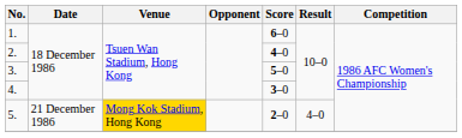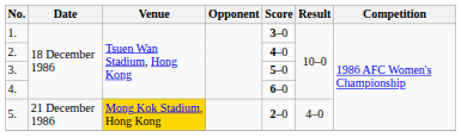1. | Score: 6–0 -> 3–0
4. | Score: 3–0 -> 6–0
